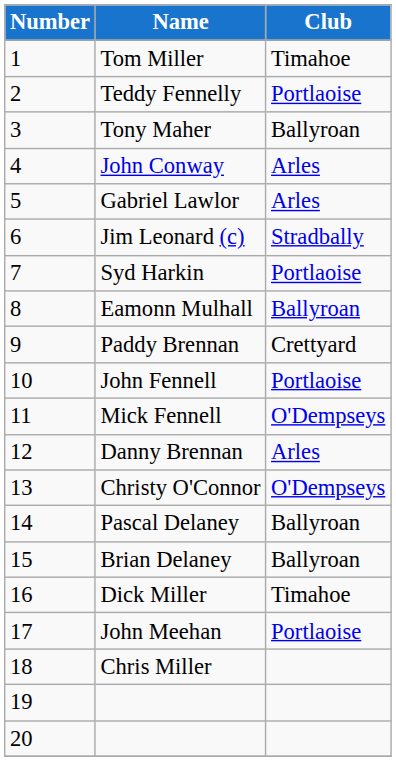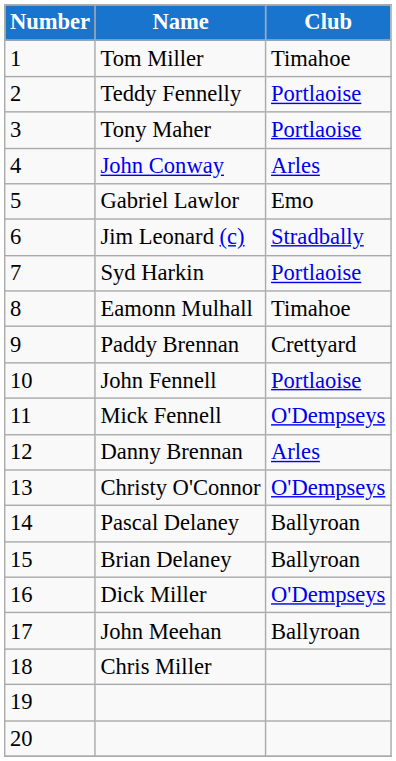Tony Maher | Club: Ballyroan -> Portlaoise
Gabriel Lawlor | Club: Arles -> Emo
Eamonn Mulhall | Club: Ballyroan -> Timahoe
Dick Miller | Club: Timahoe -> O'Dempseys
John Meehan | Club: Portlaoise -> Ballyroan
